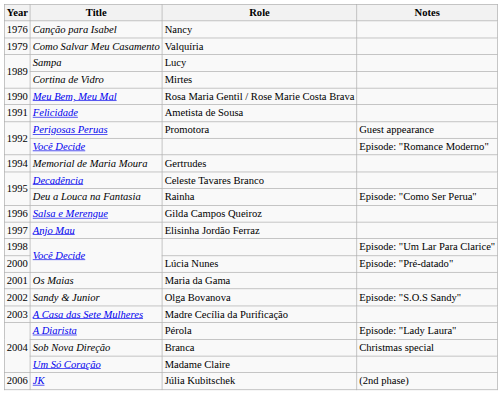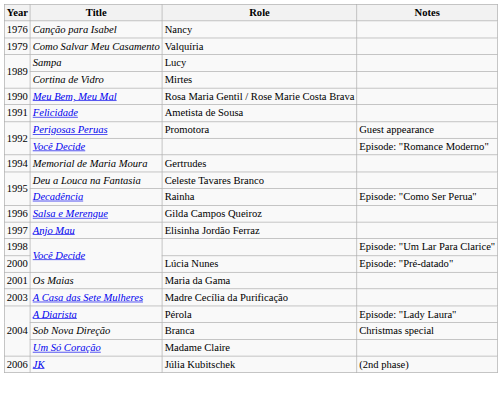Celeste Tavares Branco | Title: Decadência -> Deu a Louca na Fantasia
Rainha | Title: Deu a Louca na Fantasia -> Decadência
- row: 2002 | Sandy & Junior | Olga Bovanova | Episode: "S.O.S Sandy"
